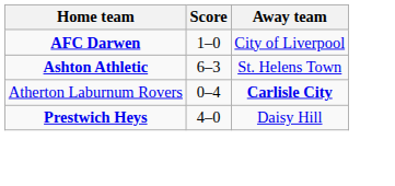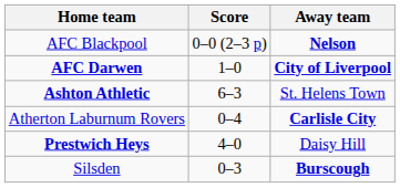+ row: AFC Blackpool | 0–0 (2–3 p) | Nelson
AFC Darwen | Away team: normal -> bold
+ row: Silsden | 0–3 | Burscough
